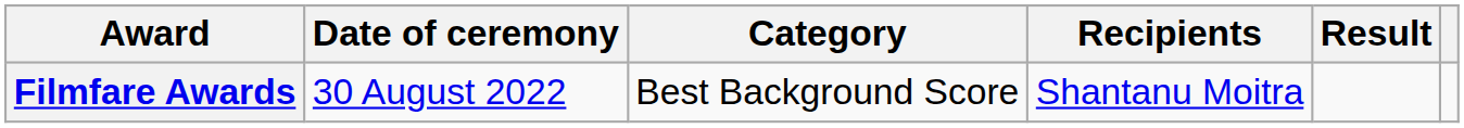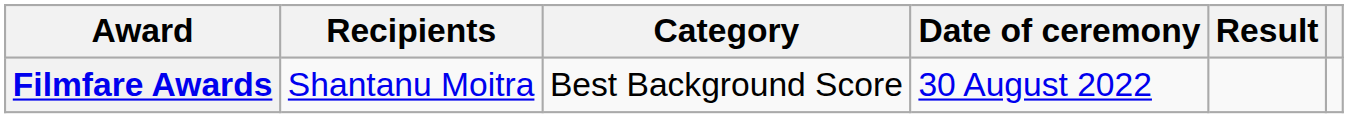columns swapped: Date of ceremony <-> Recipients
